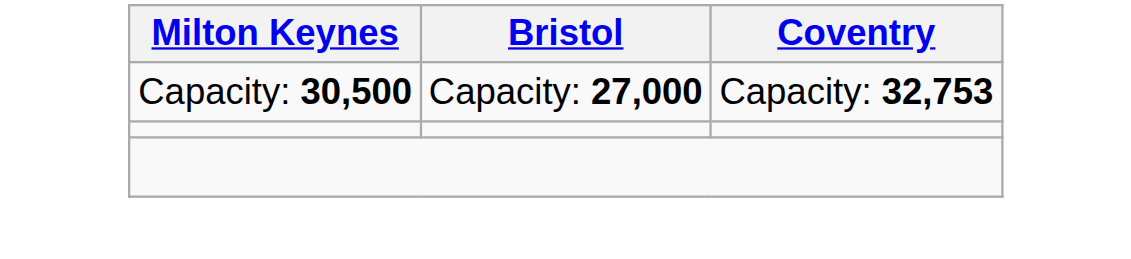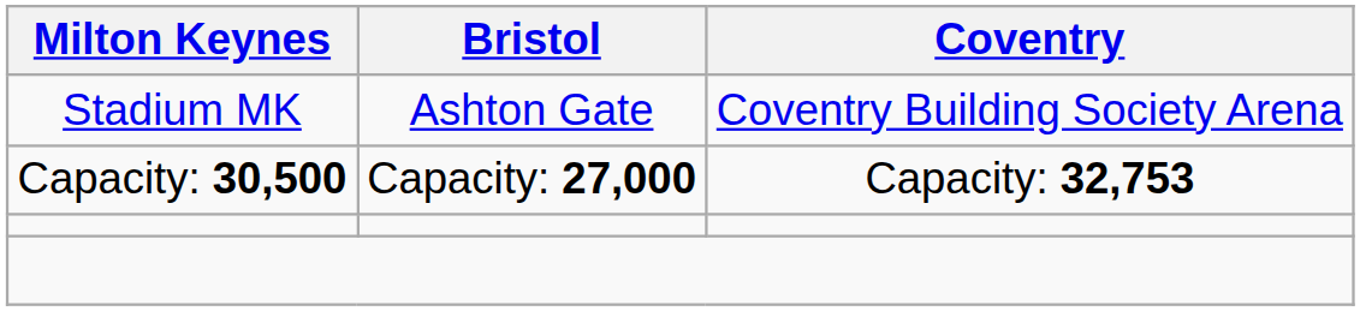+ row: Stadium MK | Ashton Gate | Coventry Building Society Arena
